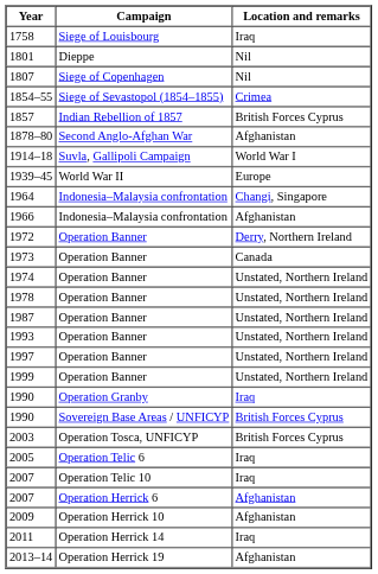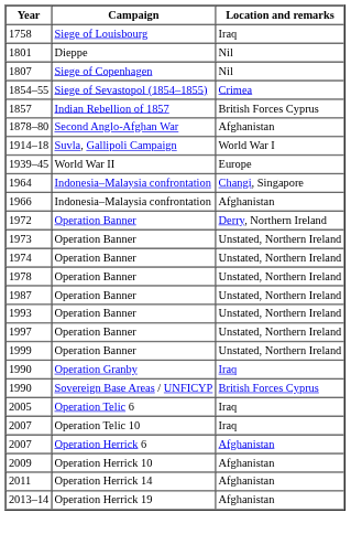1973 | Location and remarks: Canada -> Unstated, Northern Ireland
- row: 2003 | Operation Tosca, UNFICYP | British Forces Cyprus
2011 | Location and remarks: Iraq -> Afghanistan
